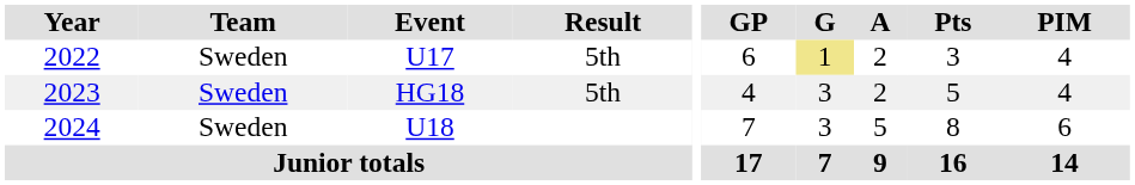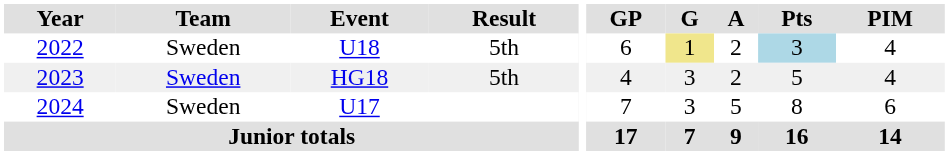2022 | Event: U17 -> U18
2022 | Pts: no background -> lightblue background
2024 | Event: U18 -> U17
